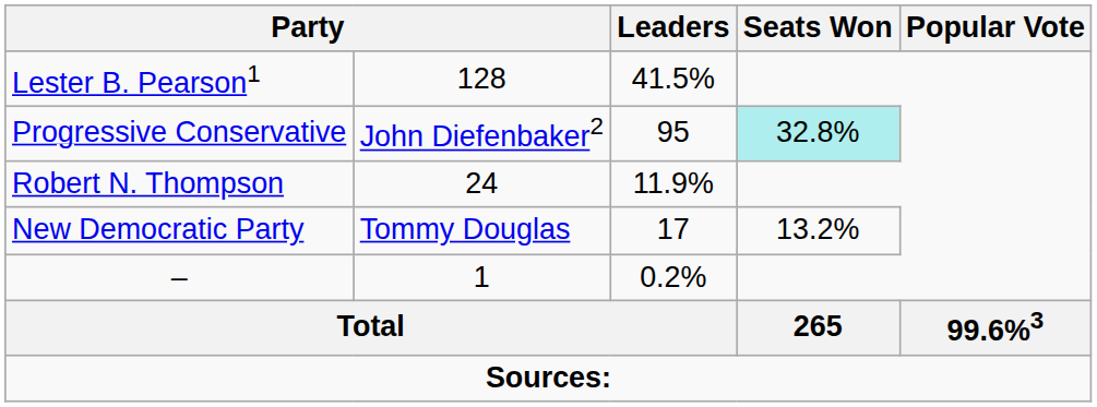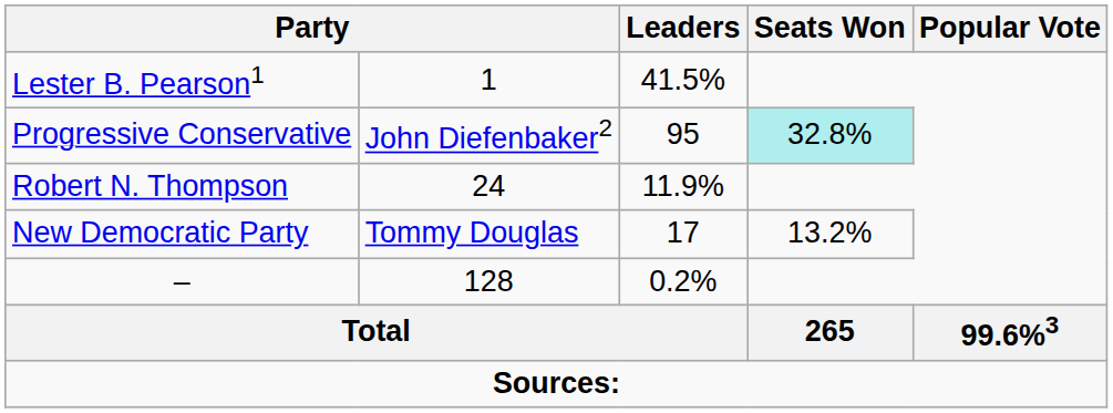Lester B. Pearson1 | column 2: 128 -> 1
– | column 2: 1 -> 128
